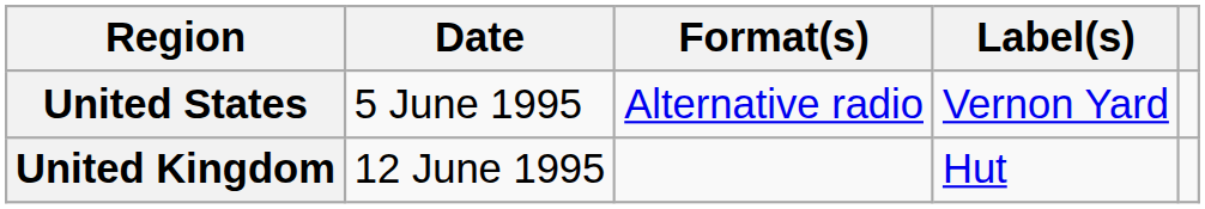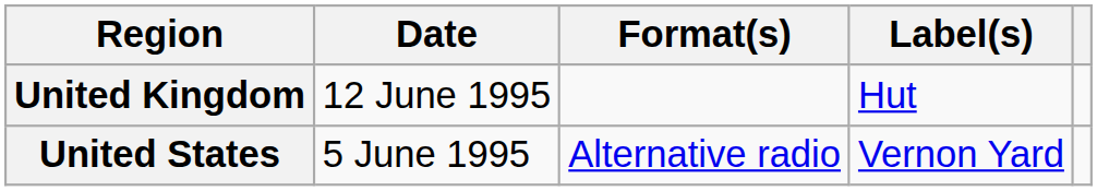rows swapped: United States <-> United Kingdom
